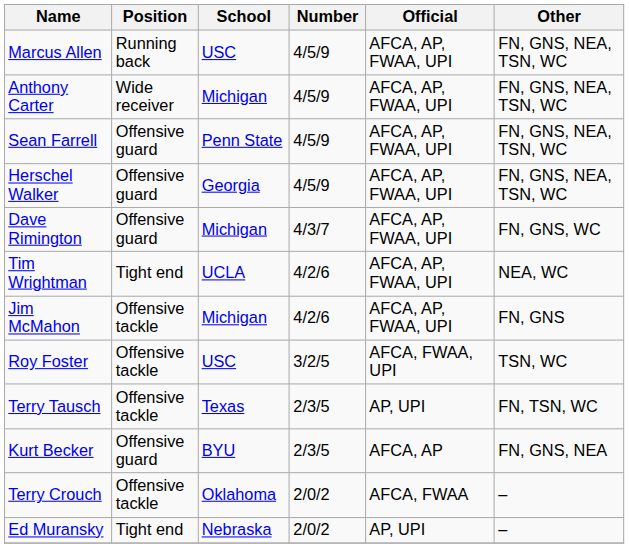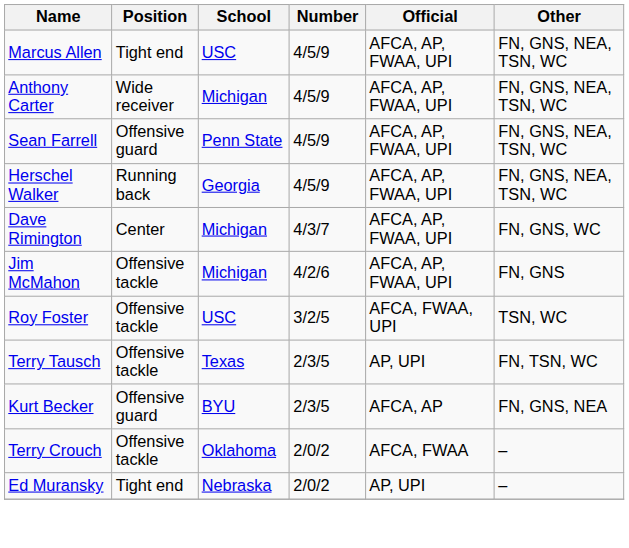Marcus Allen | Position: Running back -> Tight end
Herschel Walker | Position: Offensive guard -> Running back
Dave Rimington | Position: Offensive guard -> Center
- row: Tim Wrightman | Tight end | UCLA | 4/2/6 | AFCA, AP, FWAA, UPI | NEA, WC
